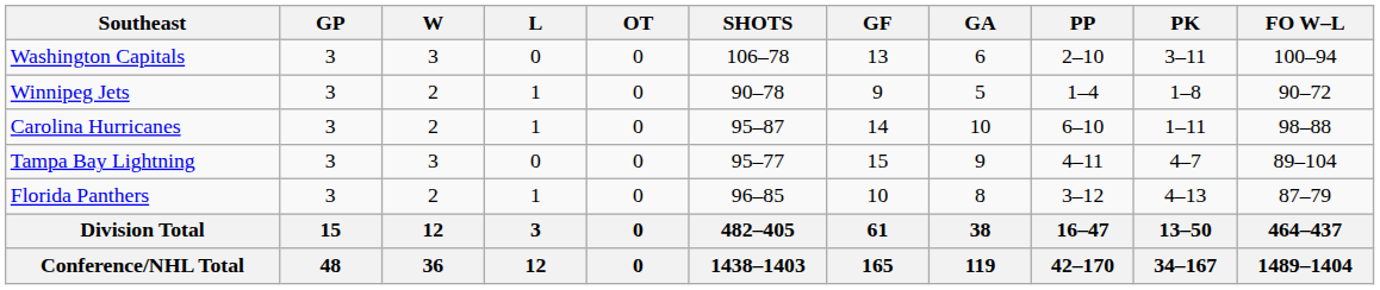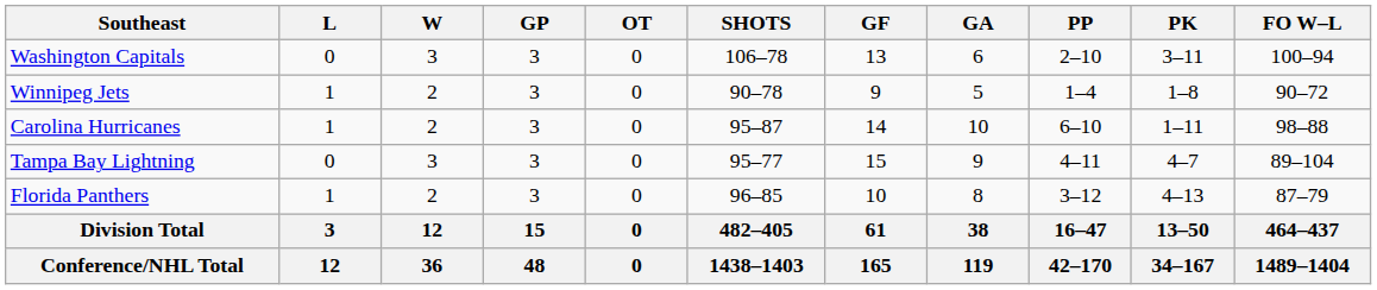columns swapped: GP <-> L
